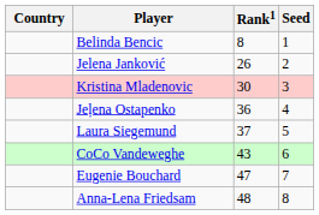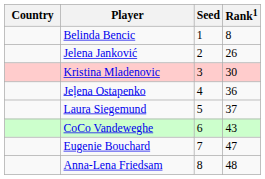columns swapped: Rank1 <-> Seed
